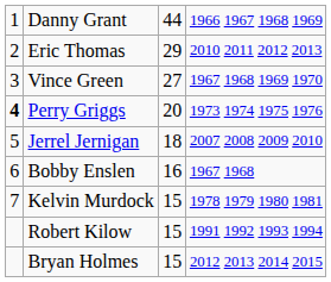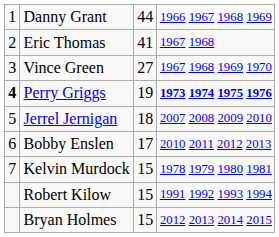Eric Thomas | column 3: 29 -> 41
Eric Thomas | column 4: 2010 2011 2012 2013 -> 1967 1968
Perry Griggs | column 3: 20 -> 19
Perry Griggs | column 4: normal -> bold
Bobby Enslen | column 3: 16 -> 17
Bobby Enslen | column 4: 1967 1968 -> 2010 2011 2012 2013
